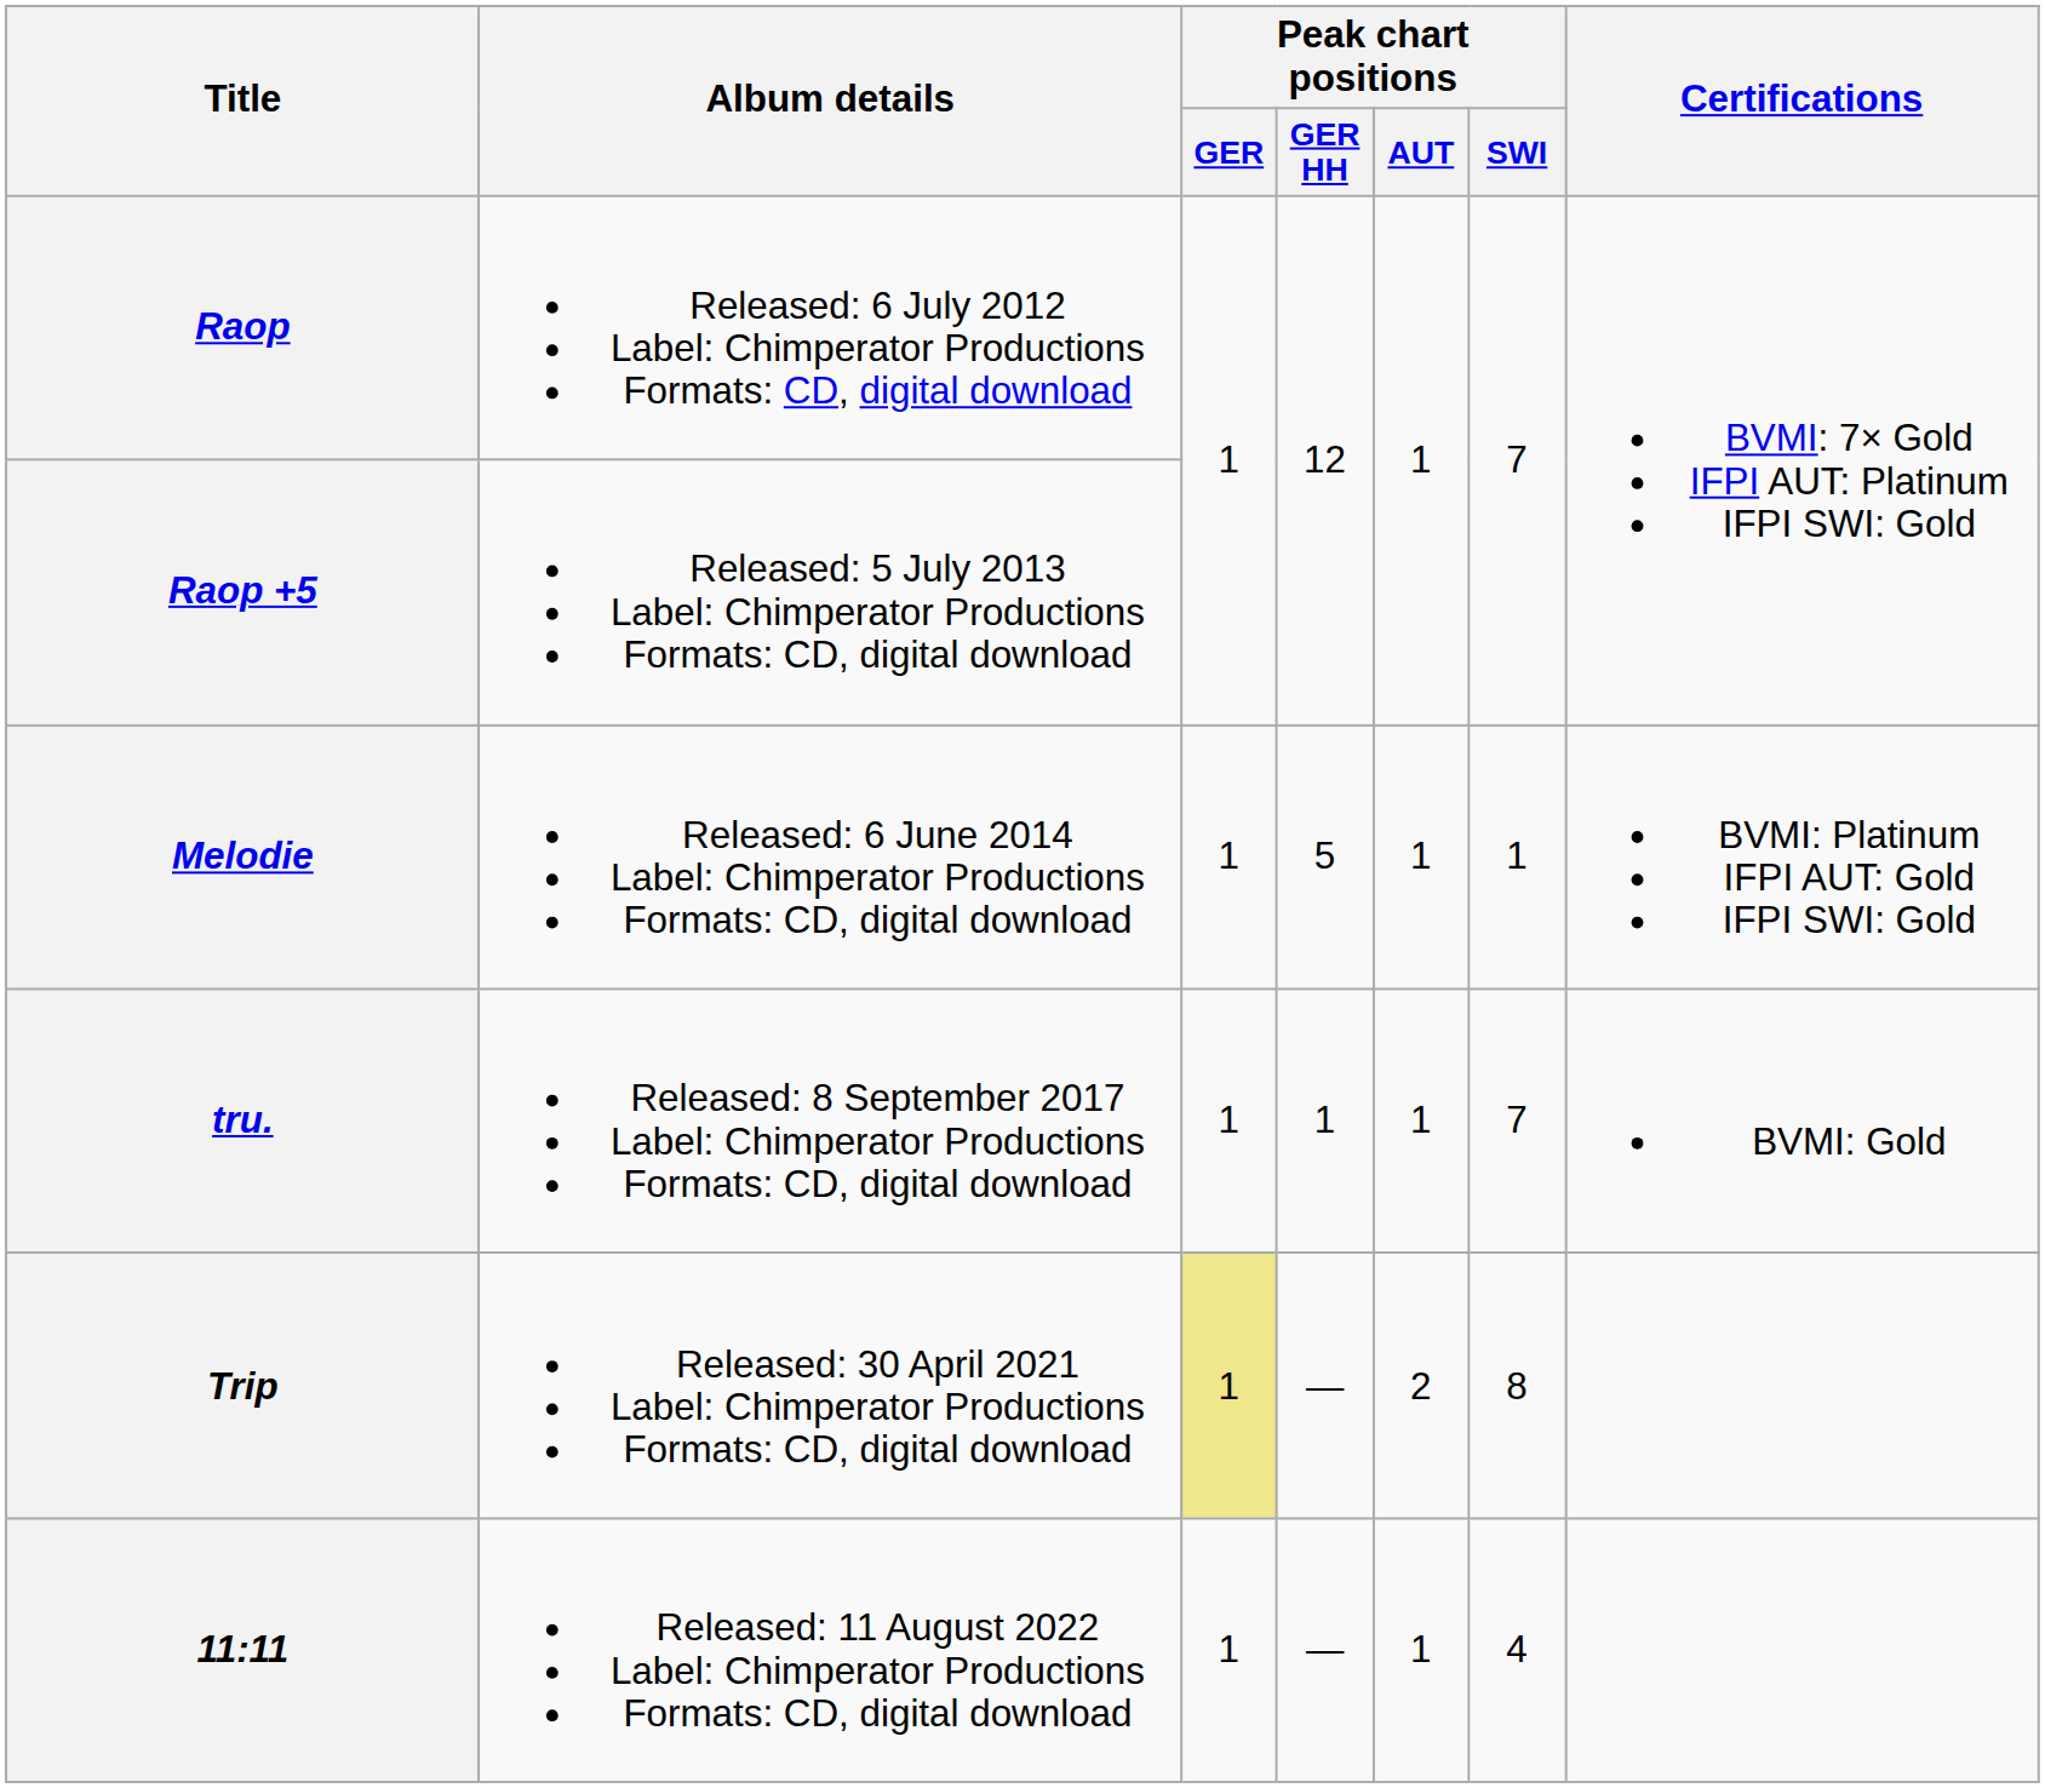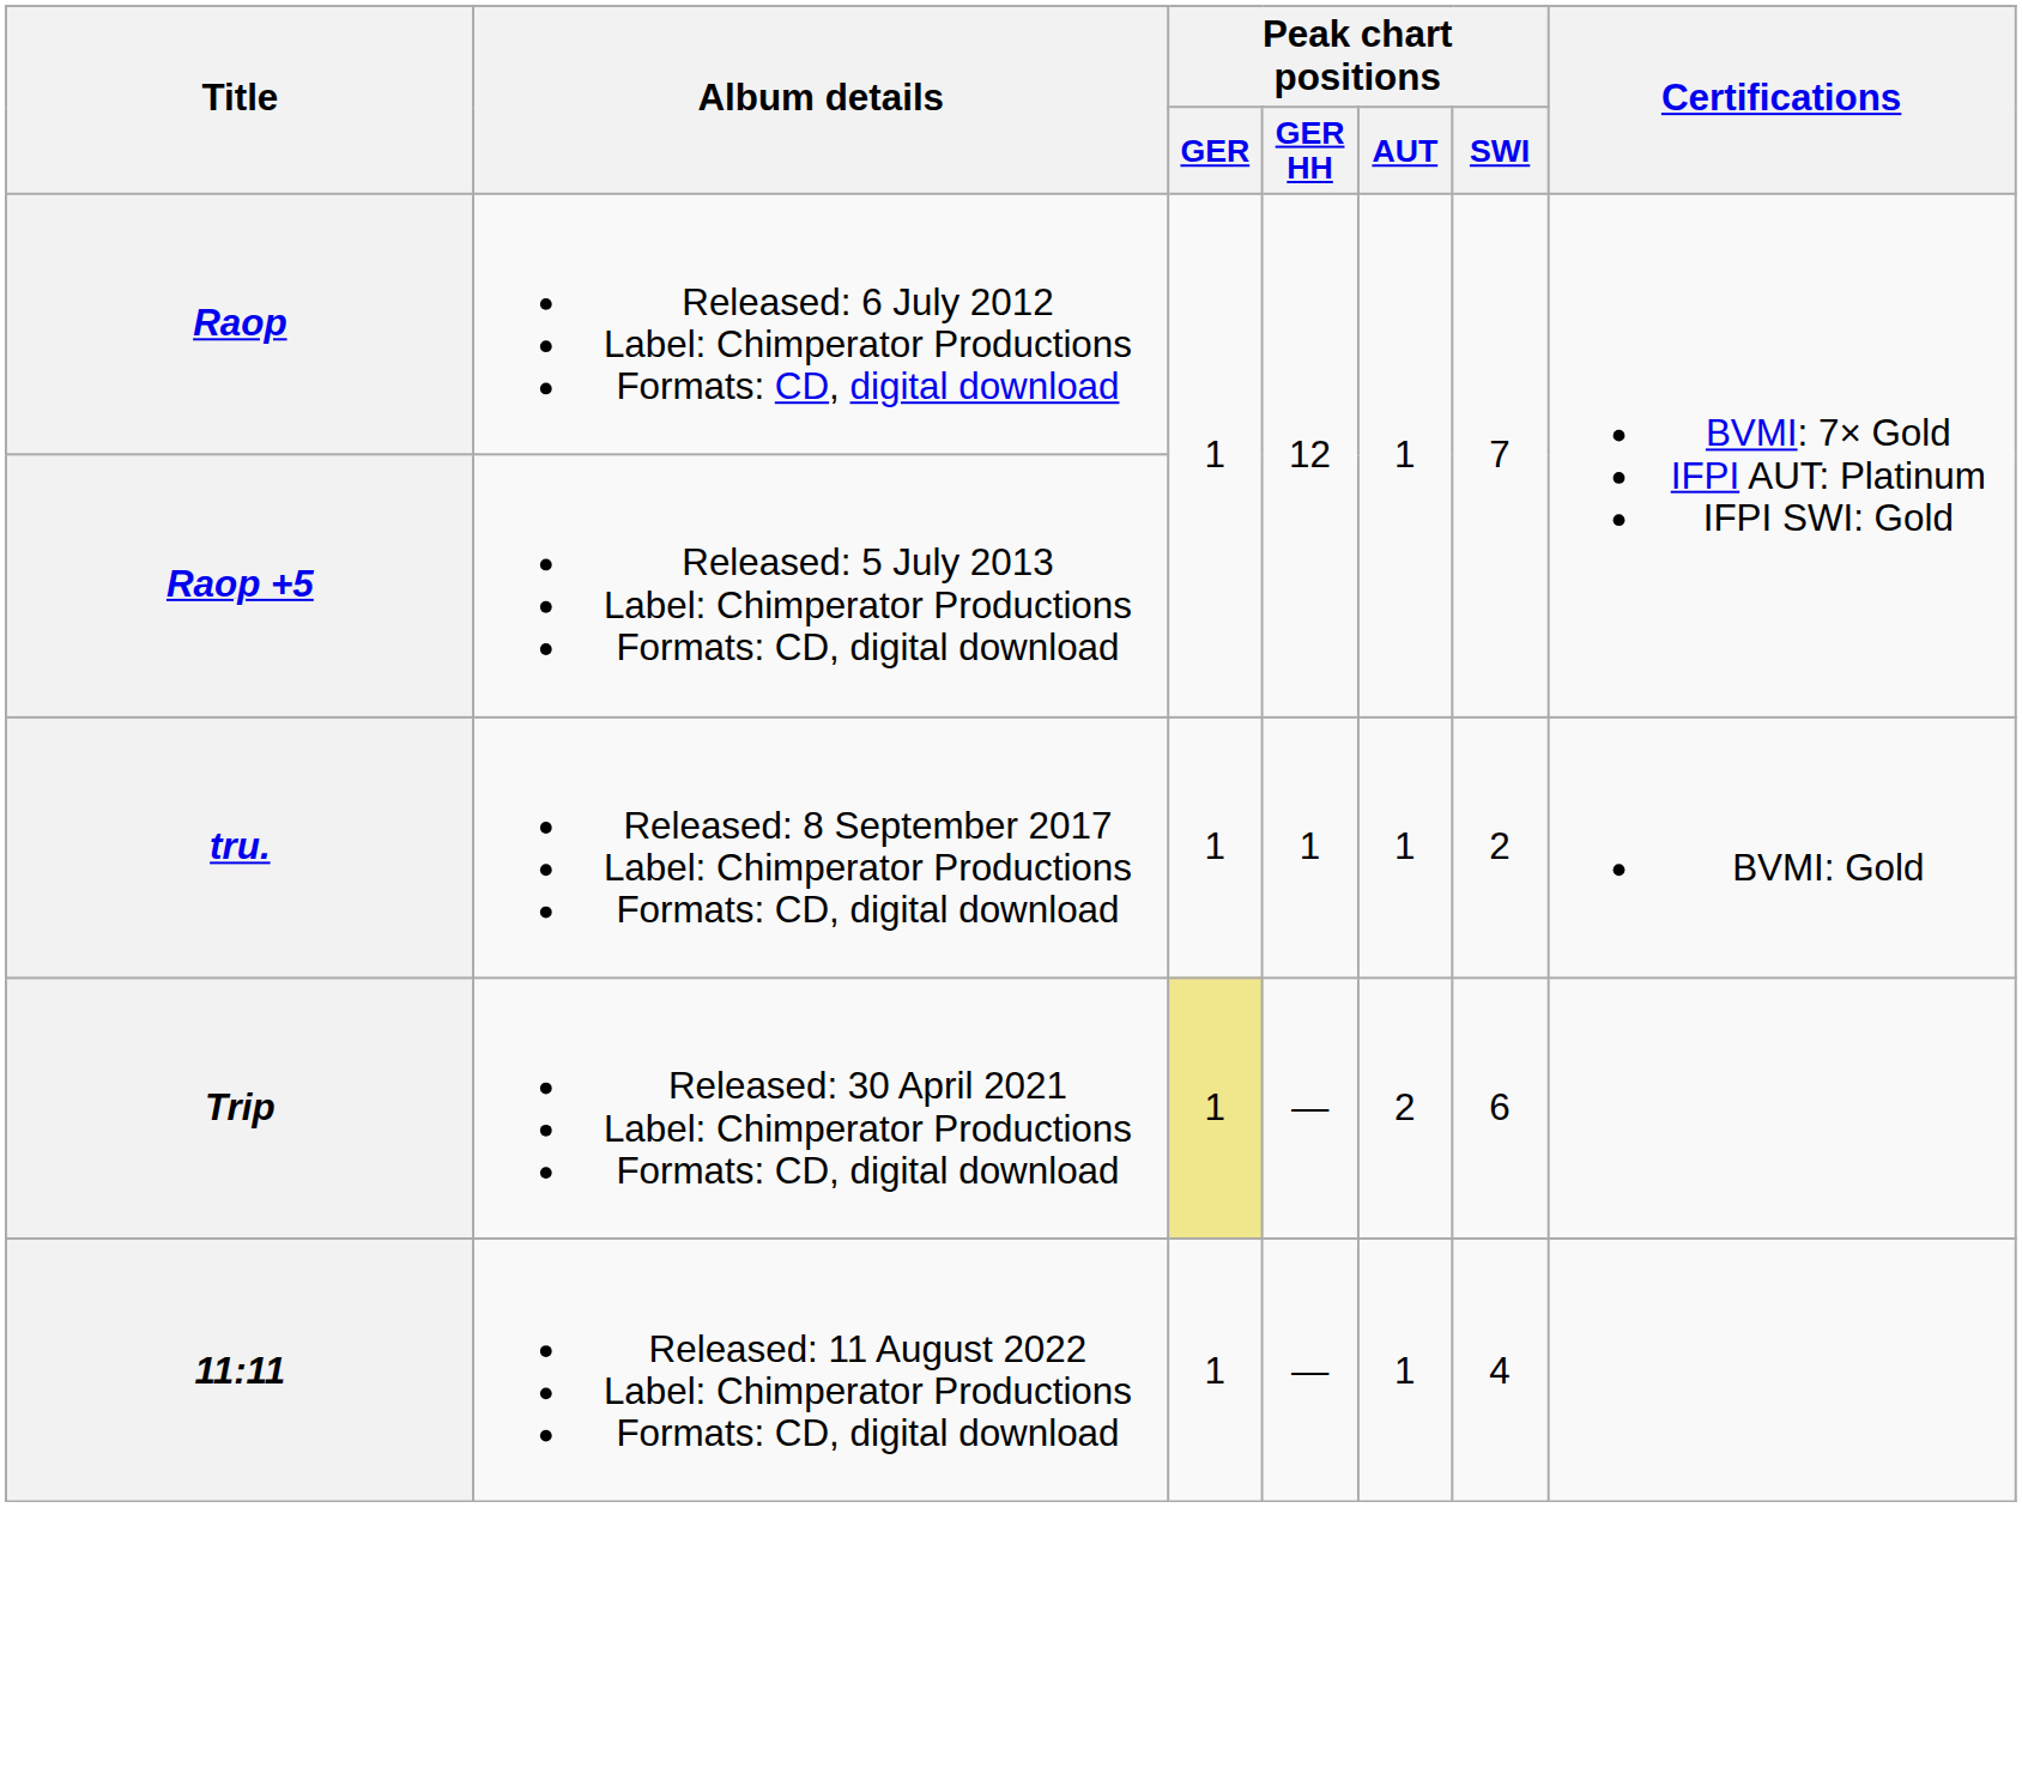- row: Melodie | Released: 6 June 2014 Label: Chimperator Productions Formats: CD, digital download | 1 | 5 | 1 | 1 | BVMI: Platinum IFPI AUT: Gold IFPI SWI: Gold
tru. | Peak chart positions / SWI: 7 -> 2
Trip | Peak chart positions / SWI: 8 -> 6
